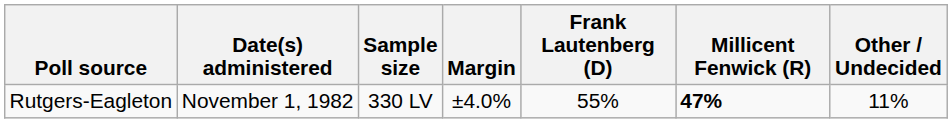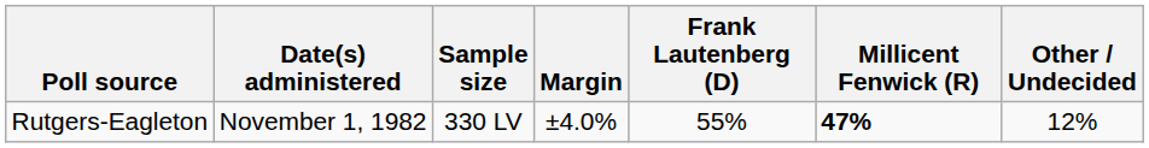Rutgers-Eagleton | Other / Undecided: 11% -> 12%
